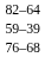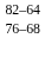- row: 59–39
